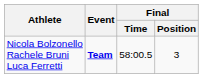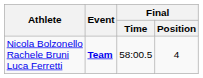Nicola Bolzonello Rachele Bruni Luca Ferretti | Final / Position: 3 -> 4
